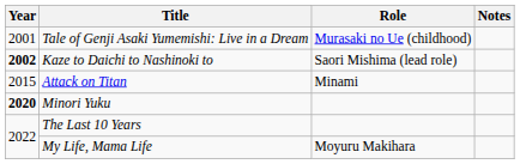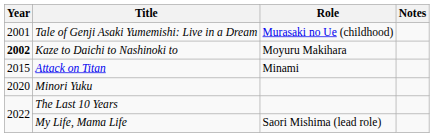Kaze to Daichi to Nashinoki to | Role: Saori Mishima (lead role) -> Moyuru Makihara
Minori Yuku | Year: bold -> normal
My Life, Mama Life | Role: Moyuru Makihara -> Saori Mishima (lead role)
